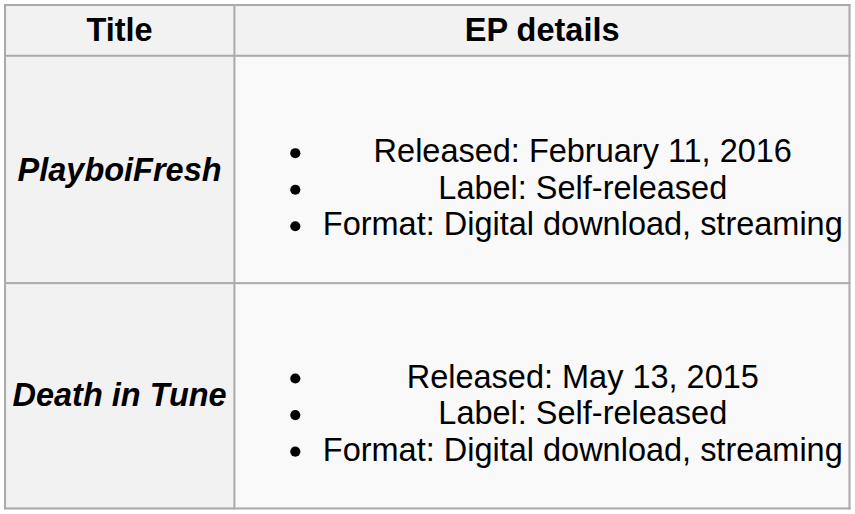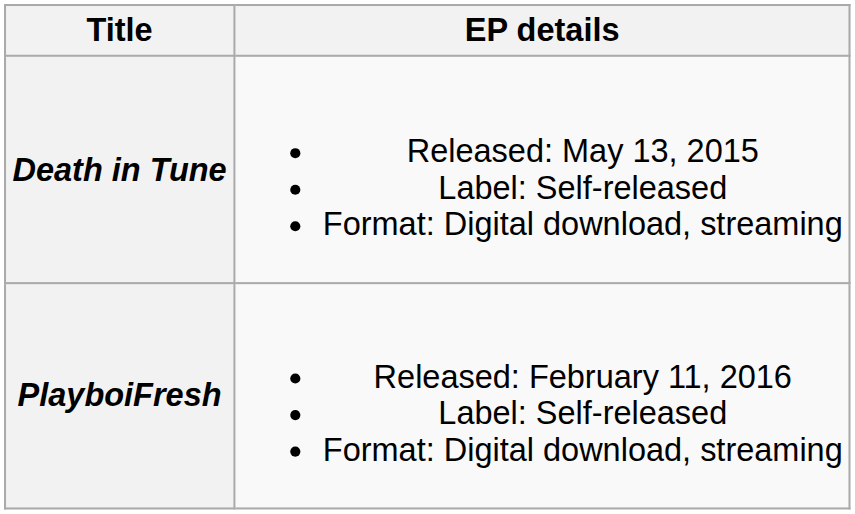rows swapped: Death in Tune <-> PlayboiFresh
